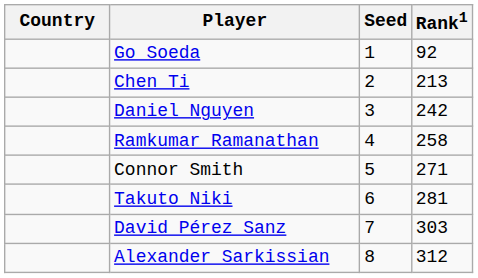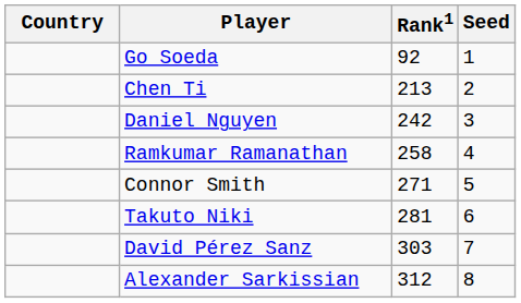columns swapped: Rank1 <-> Seed
